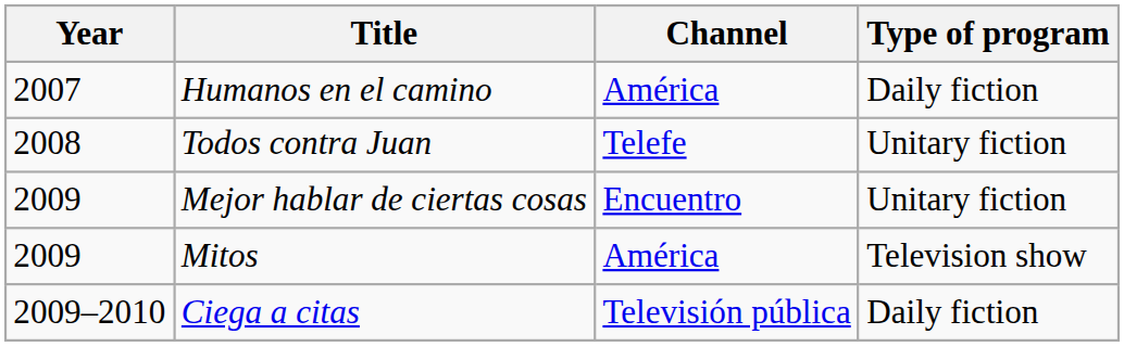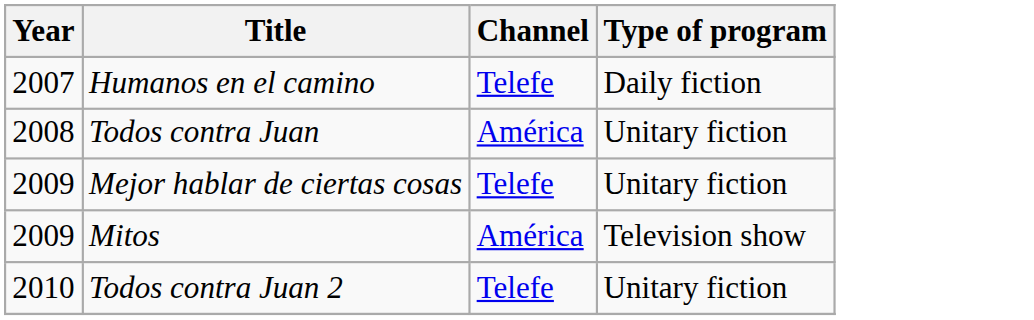Humanos en el camino | Channel: América -> Telefe
Todos contra Juan | Channel: Telefe -> América
Mejor hablar de ciertas cosas | Channel: Encuentro -> Telefe
- row: 2009–2010 | Ciega a citas | Televisión pública | Daily fiction
+ row: 2010 | Todos contra Juan 2 | Telefe | Unitary fiction
